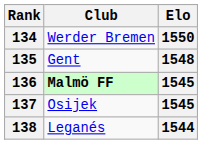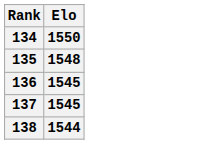- column: Club | Werder Bremen | Gent | Malmö FF | Osijek | Leganés
